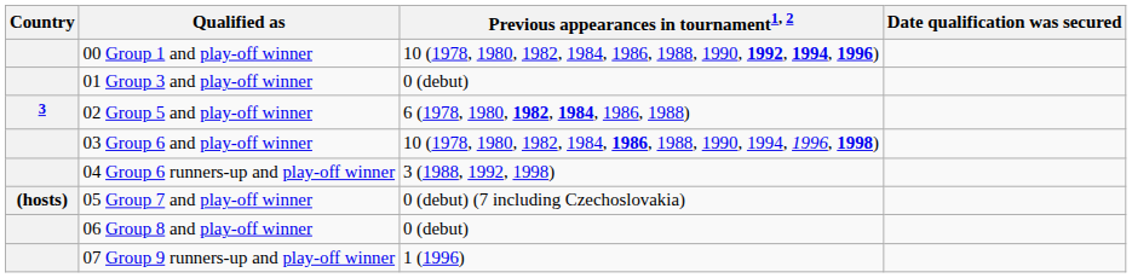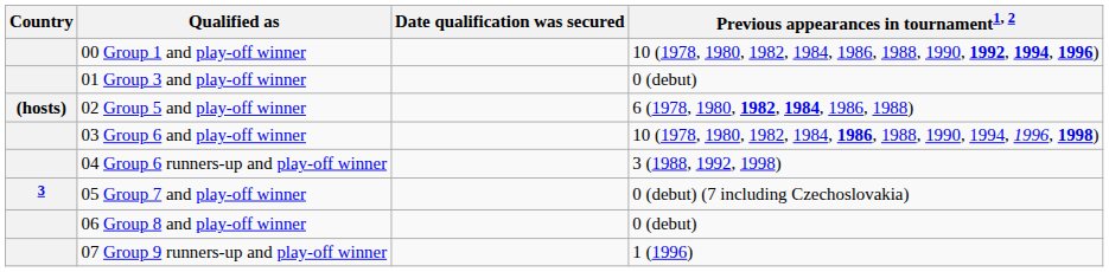columns swapped: Date qualification was secured <-> Previous appearances in tournament1, 2
02 Group 5 and play-off winner | Country: 3 -> (hosts)
05 Group 7 and play-off winner | Country: (hosts) -> 3
